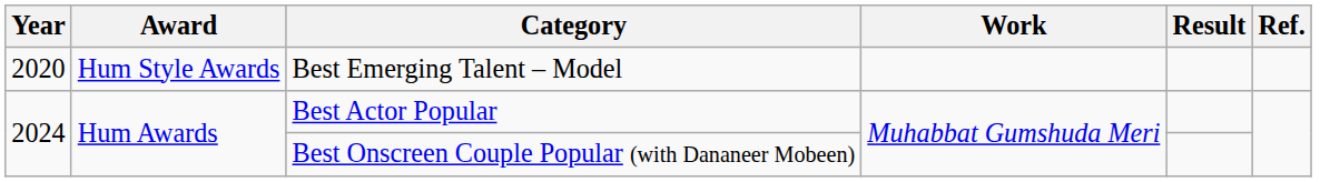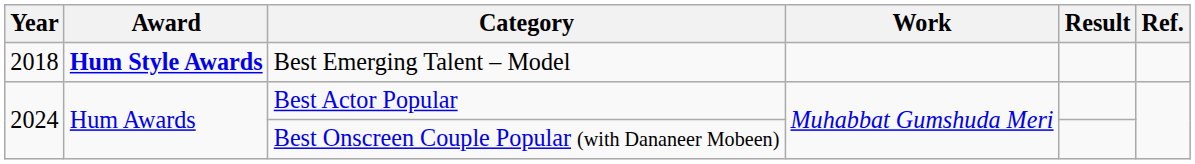Best Emerging Talent – Model | Year: 2020 -> 2018
Best Emerging Talent – Model | Award: normal -> bold
